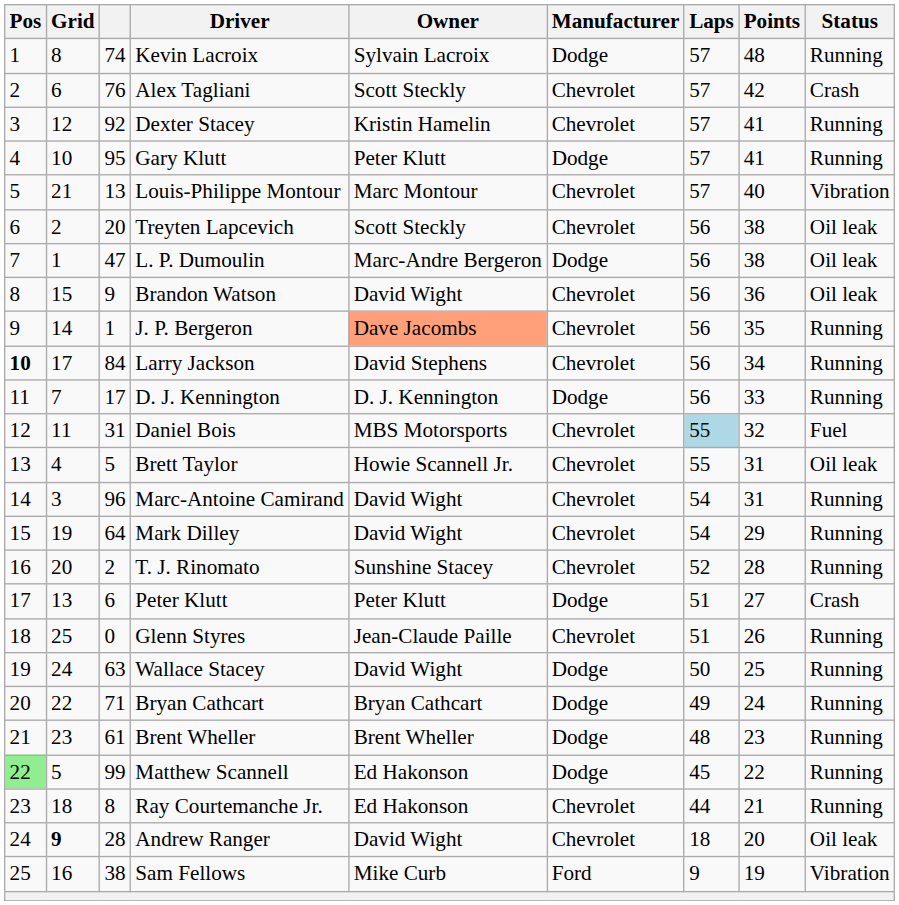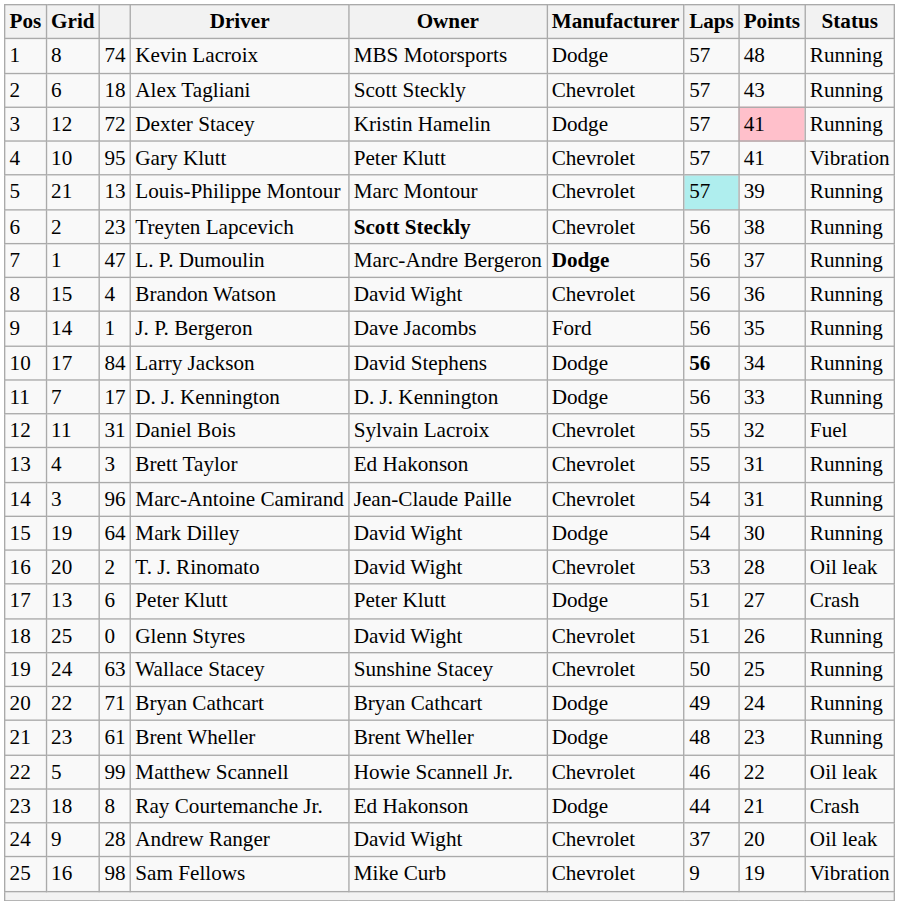Kevin Lacroix | Owner: Sylvain Lacroix -> MBS Motorsports
Alex Tagliani | column 3: 76 -> 18
Alex Tagliani | Points: 42 -> 43
Alex Tagliani | Status: Crash -> Running
Dexter Stacey | column 3: 92 -> 72
Dexter Stacey | Manufacturer: Chevrolet -> Dodge
Dexter Stacey | Points: no background -> pink background
Gary Klutt | Manufacturer: Dodge -> Chevrolet
Gary Klutt | Status: Running -> Vibration
Louis-Philippe Montour | Laps: no background -> paleturquoise background
Louis-Philippe Montour | Points: 40 -> 39
Louis-Philippe Montour | Status: Vibration -> Running
Treyten Lapcevich | column 3: 20 -> 23
Treyten Lapcevich | Owner: normal -> bold
Treyten Lapcevich | Status: Oil leak -> Running
L. P. Dumoulin | Manufacturer: normal -> bold
L. P. Dumoulin | Points: 38 -> 37
L. P. Dumoulin | Status: Oil leak -> Running
Brandon Watson | column 3: 9 -> 4
Brandon Watson | Status: Oil leak -> Running
J. P. Bergeron | Owner: lightsalmon background -> no background
J. P. Bergeron | Manufacturer: Chevrolet -> Ford
Larry Jackson | Pos: bold -> normal
Larry Jackson | Manufacturer: Chevrolet -> Dodge
Larry Jackson | Laps: normal -> bold
Daniel Bois | Owner: MBS Motorsports -> Sylvain Lacroix
Daniel Bois | Laps: lightblue background -> no background
Brett Taylor | column 3: 5 -> 3
Brett Taylor | Owner: Howie Scannell Jr. -> Ed Hakonson
Brett Taylor | Status: Oil leak -> Running
Marc-Antoine Camirand | Owner: David Wight -> Jean-Claude Paille
Mark Dilley | Manufacturer: Chevrolet -> Dodge
Mark Dilley | Points: 29 -> 30
T. J. Rinomato | Owner: Sunshine Stacey -> David Wight
T. J. Rinomato | Laps: 52 -> 53
T. J. Rinomato | Status: Running -> Oil leak
Glenn Styres | Owner: Jean-Claude Paille -> David Wight
Wallace Stacey | Owner: David Wight -> Sunshine Stacey
Wallace Stacey | Manufacturer: Dodge -> Chevrolet
Matthew Scannell | Pos: lightgreen background -> no background
Matthew Scannell | Owner: Ed Hakonson -> Howie Scannell Jr.
Matthew Scannell | Manufacturer: Dodge -> Chevrolet
Matthew Scannell | Laps: 45 -> 46
Matthew Scannell | Status: Running -> Oil leak
Ray Courtemanche Jr. | Manufacturer: Chevrolet -> Dodge
Ray Courtemanche Jr. | Status: Running -> Crash
Andrew Ranger | Grid: bold -> normal
Andrew Ranger | Laps: 18 -> 37
Sam Fellows | column 3: 38 -> 98
Sam Fellows | Manufacturer: Ford -> Chevrolet
